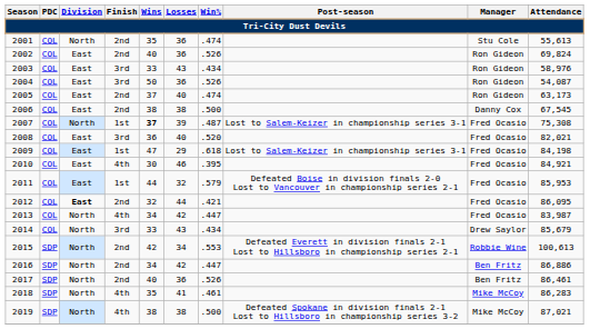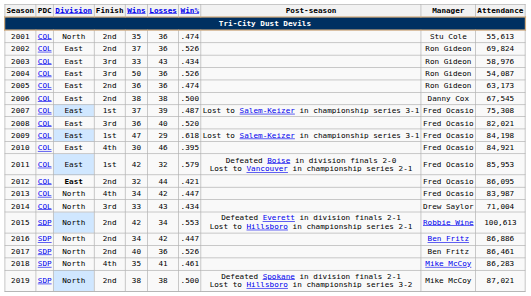2002 | Wins: 40 -> 37
2005 | Wins: 37 -> 36
2005 | Losses: 40 -> 36
2007 | Division: North -> East
2007 | Wins: bold -> normal
2011 | Wins: 44 -> 42
2014 | Attendance: 85,679 -> 71,004
2019 | Finish: 4th -> 2nd
